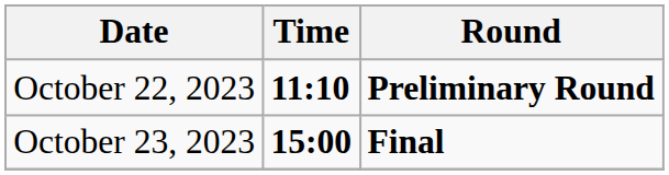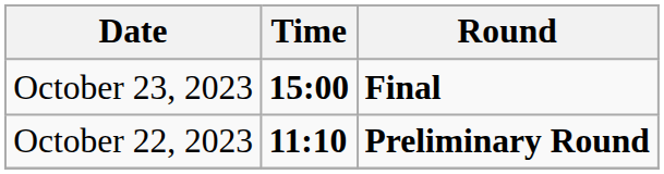rows swapped: October 22, 2023 <-> October 23, 2023
